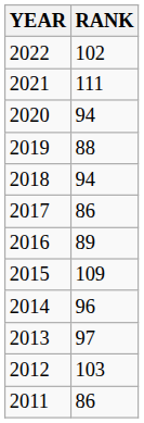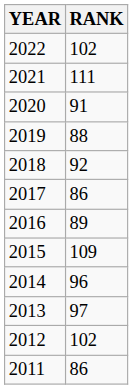2020 | RANK: 94 -> 91
2018 | RANK: 94 -> 92
2012 | RANK: 103 -> 102
